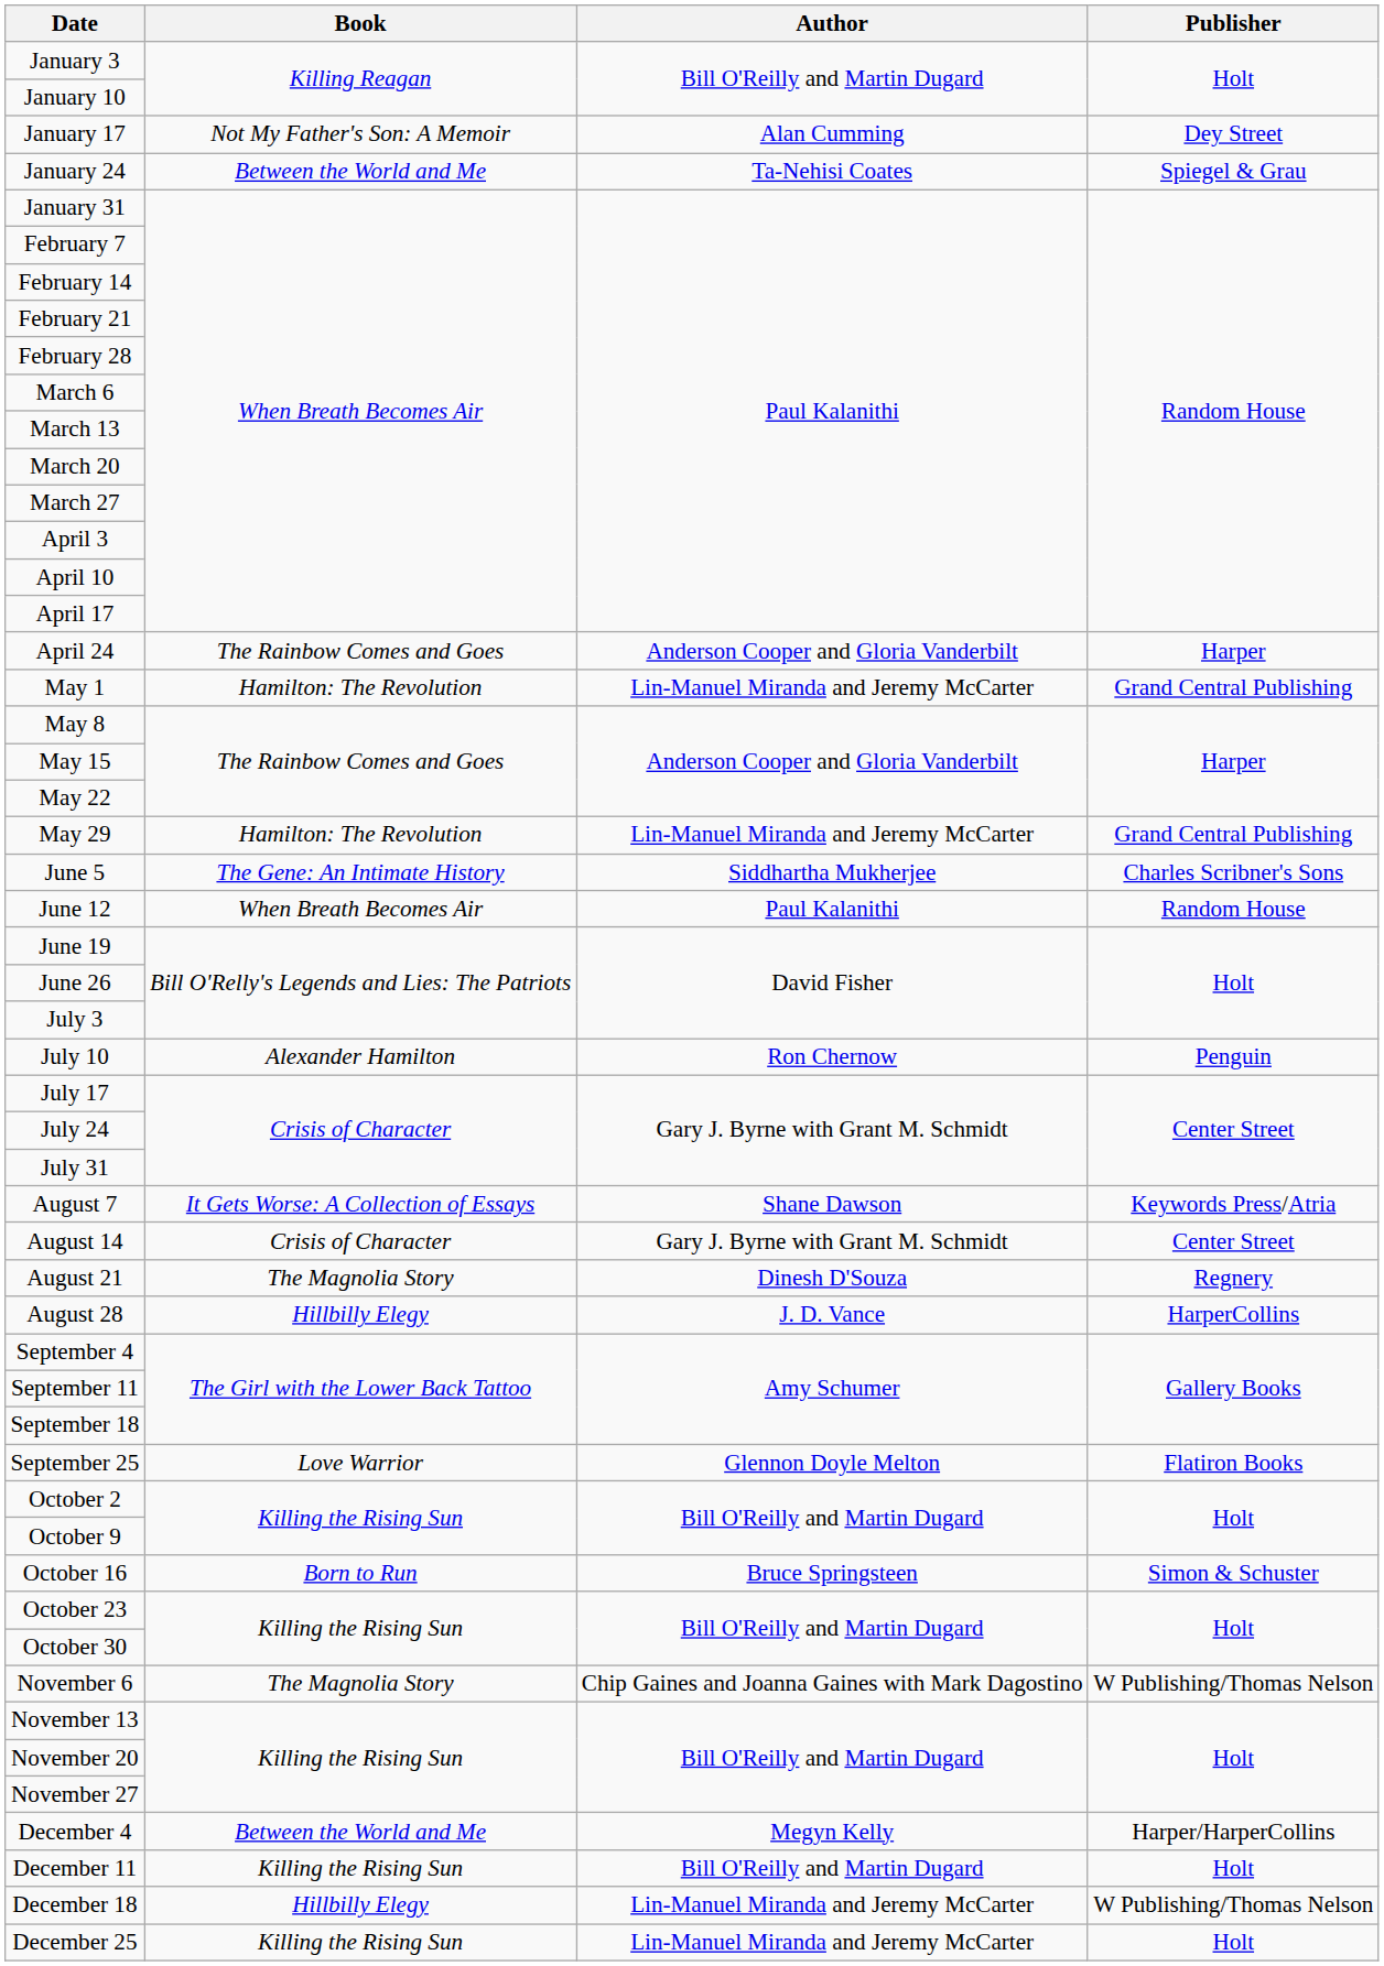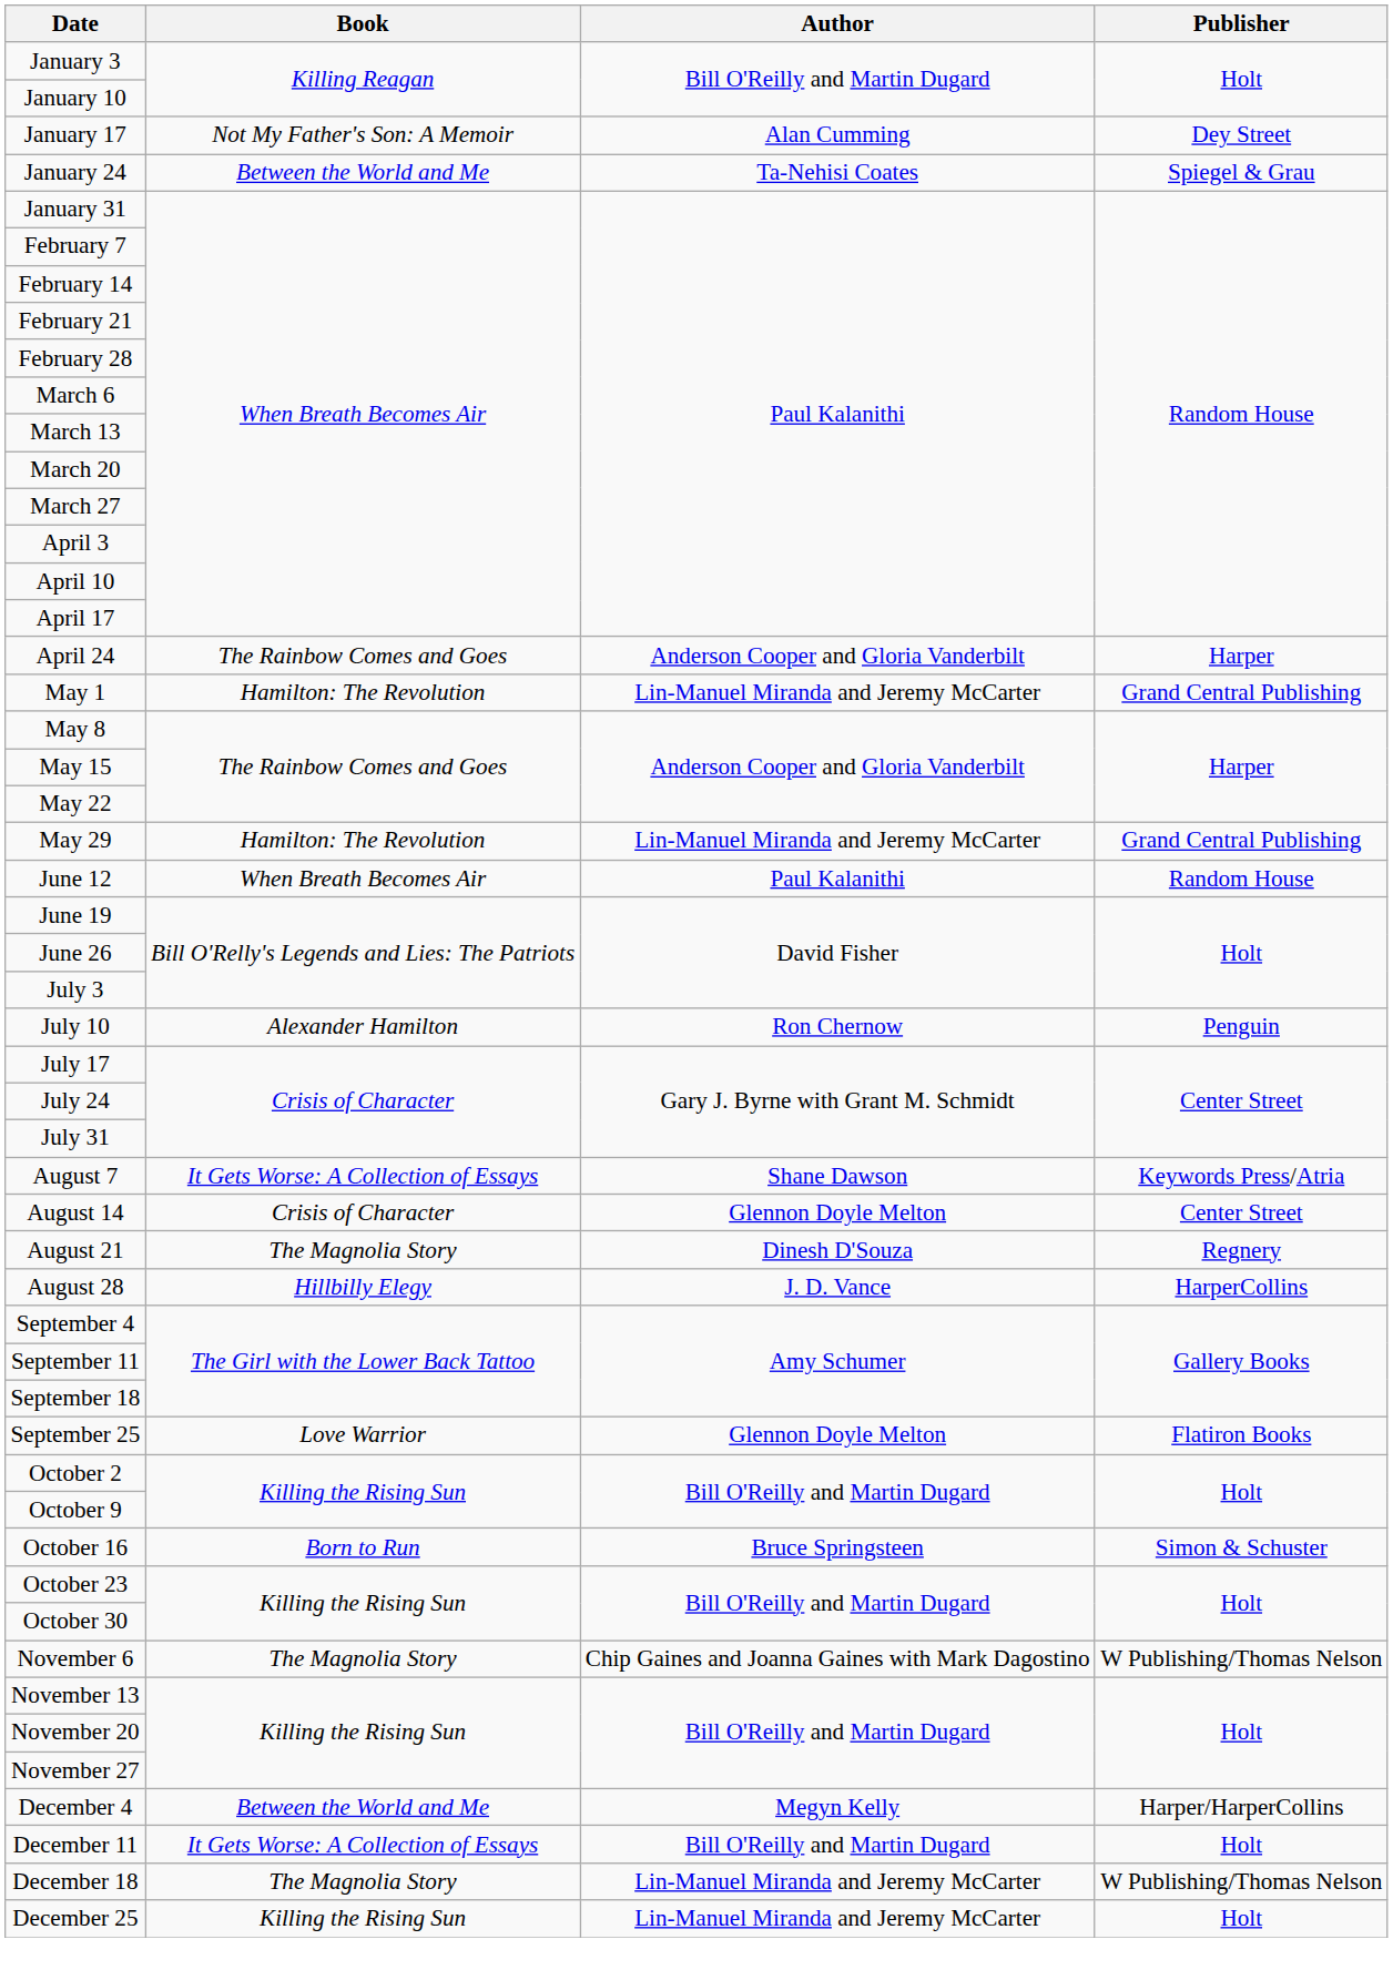- row: June 5 | The Gene: An Intimate History | Siddhartha Mukherjee | Charles Scribner's Sons
August 14 | Author: Gary J. Byrne with Grant M. Schmidt -> Glennon Doyle Melton
December 11 | Book: Killing the Rising Sun -> It Gets Worse: A Collection of Essays
December 18 | Book: Hillbilly Elegy -> The Magnolia Story
